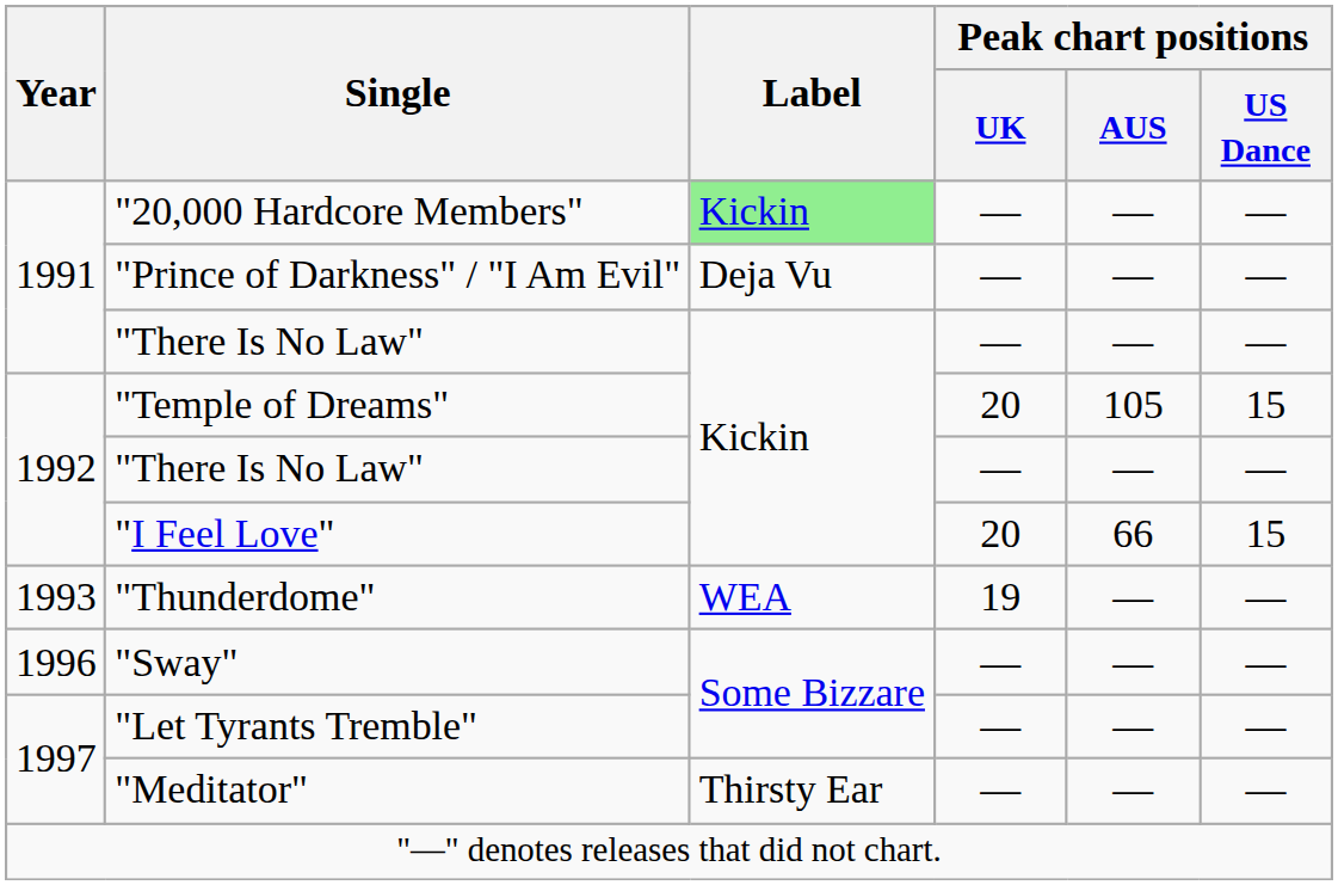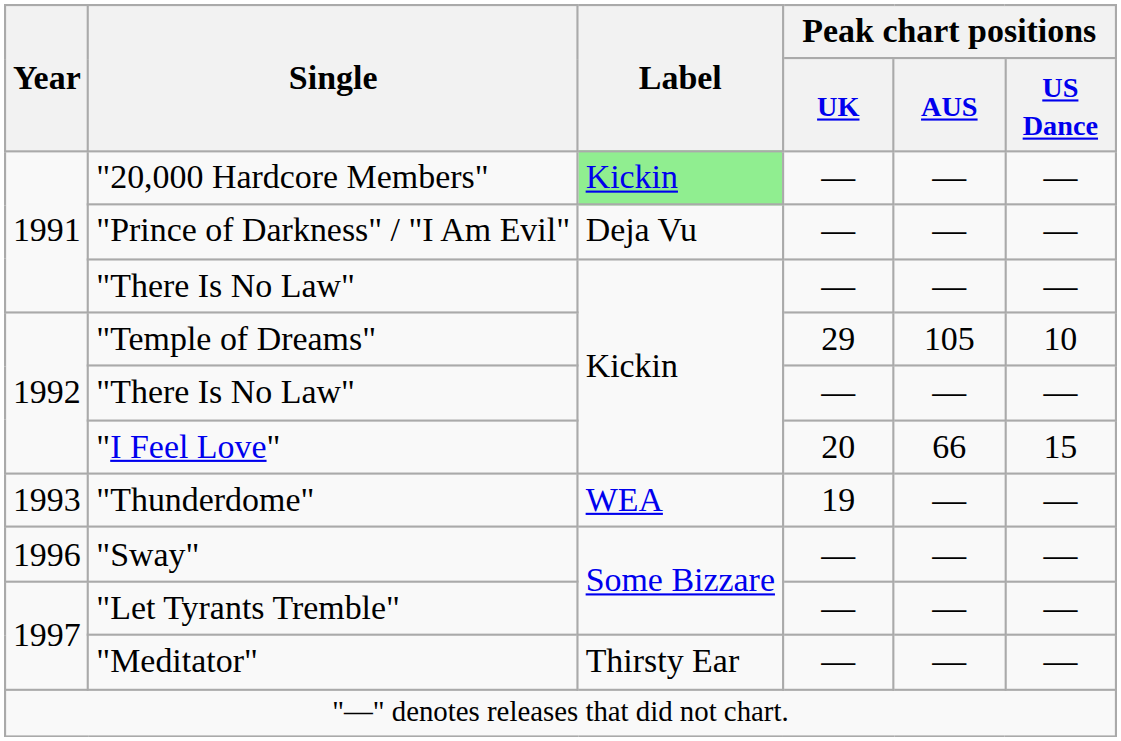"Temple of Dreams" | Peak chart positions / UK: 20 -> 29
"Temple of Dreams" | Peak chart positions / US Dance: 15 -> 10
